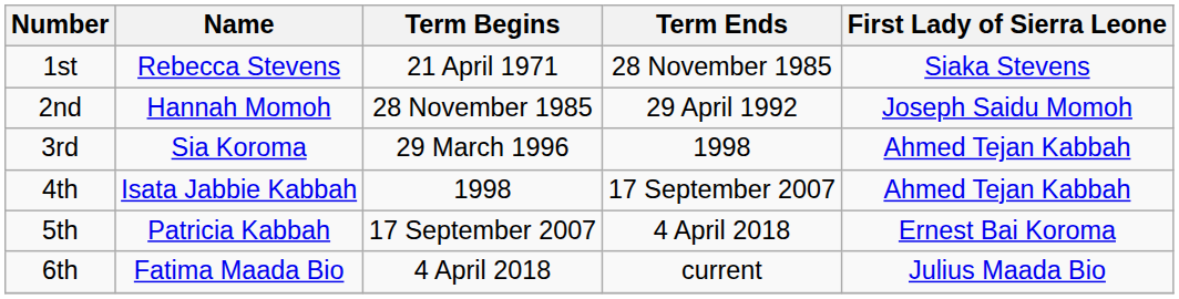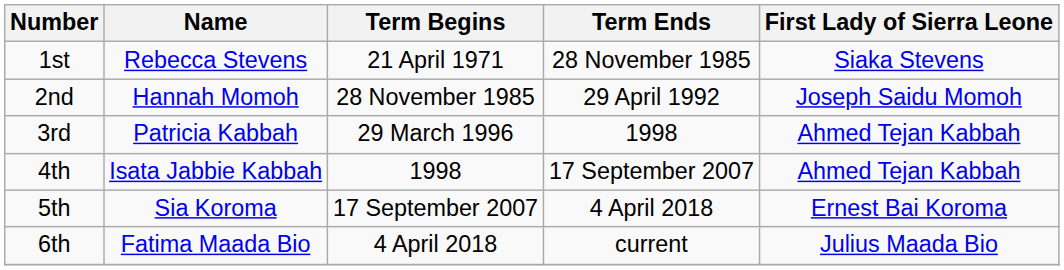3rd | Name: Sia Koroma -> Patricia Kabbah
5th | Name: Patricia Kabbah -> Sia Koroma
